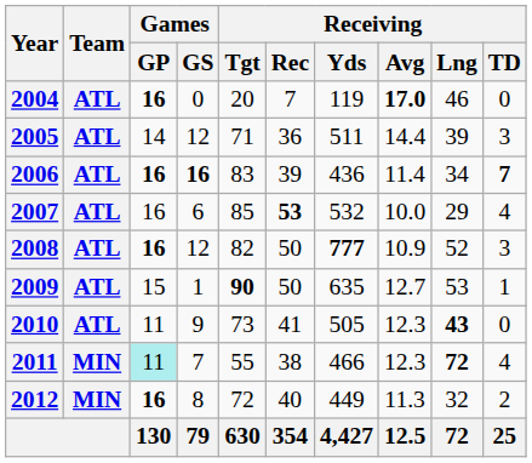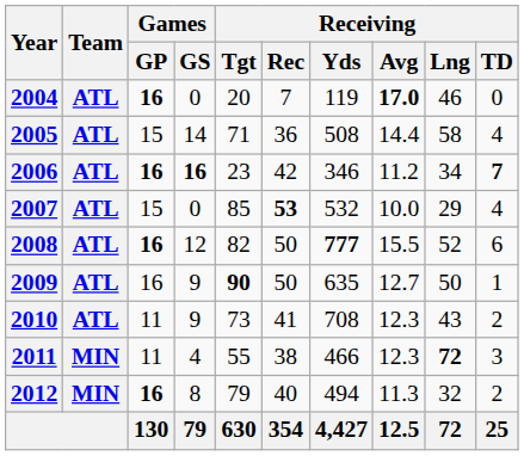2005 | Games / GP: 14 -> 15
2005 | Games / GS: 12 -> 14
2005 | Receiving / Yds: 511 -> 508
2005 | Receiving / Lng: 39 -> 58
2005 | Receiving / TD: 3 -> 4
2006 | Receiving / Tgt: 83 -> 23
2006 | Receiving / Rec: 39 -> 42
2006 | Receiving / Yds: 436 -> 346
2006 | Receiving / Avg: 11.4 -> 11.2
2007 | Games / GP: 16 -> 15
2007 | Games / GS: 6 -> 0
2008 | Receiving / Avg: 10.9 -> 15.5
2008 | Receiving / TD: 3 -> 6
2009 | Games / GP: 15 -> 16
2009 | Games / GS: 1 -> 9
2009 | Receiving / Lng: 53 -> 50
2010 | Receiving / Yds: 505 -> 708
2010 | Receiving / Lng: bold -> normal
2010 | Receiving / TD: 0 -> 2
2011 | Games / GP: paleturquoise background -> no background
2011 | Games / GS: 7 -> 4
2011 | Receiving / TD: 4 -> 3
2012 | Receiving / Tgt: 72 -> 79
2012 | Receiving / Yds: 449 -> 494
